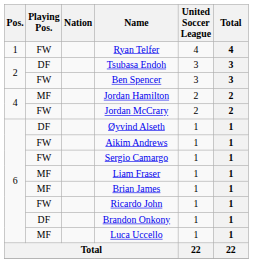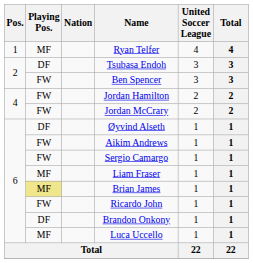Ryan Telfer | Playing Pos.: FW -> MF
Jordan Hamilton | Playing Pos.: MF -> FW
Brian James | Playing Pos.: no background -> khaki background
